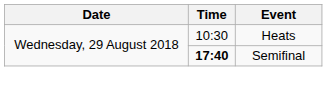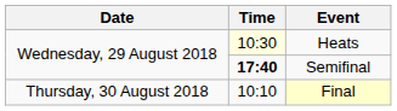Heats | Time: no background -> lightyellow background
+ row: Thursday, 30 August 2018 | 10:10 | Final
